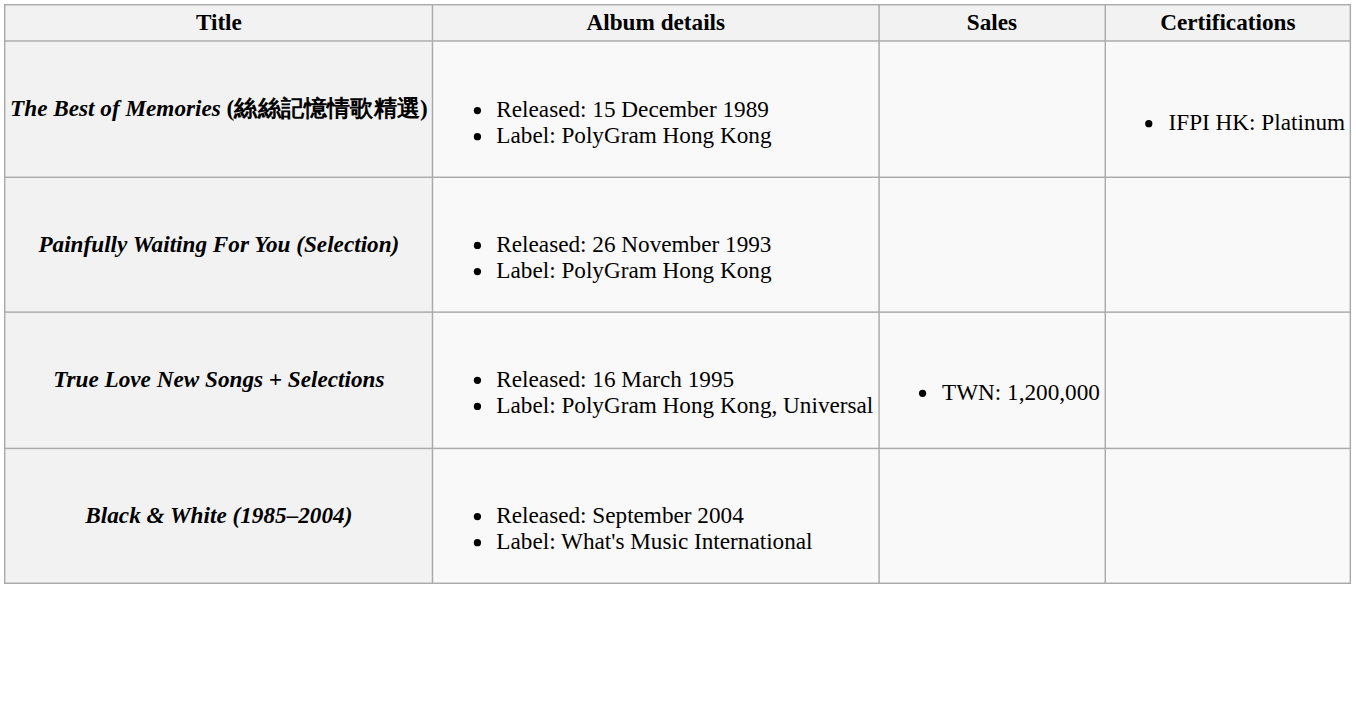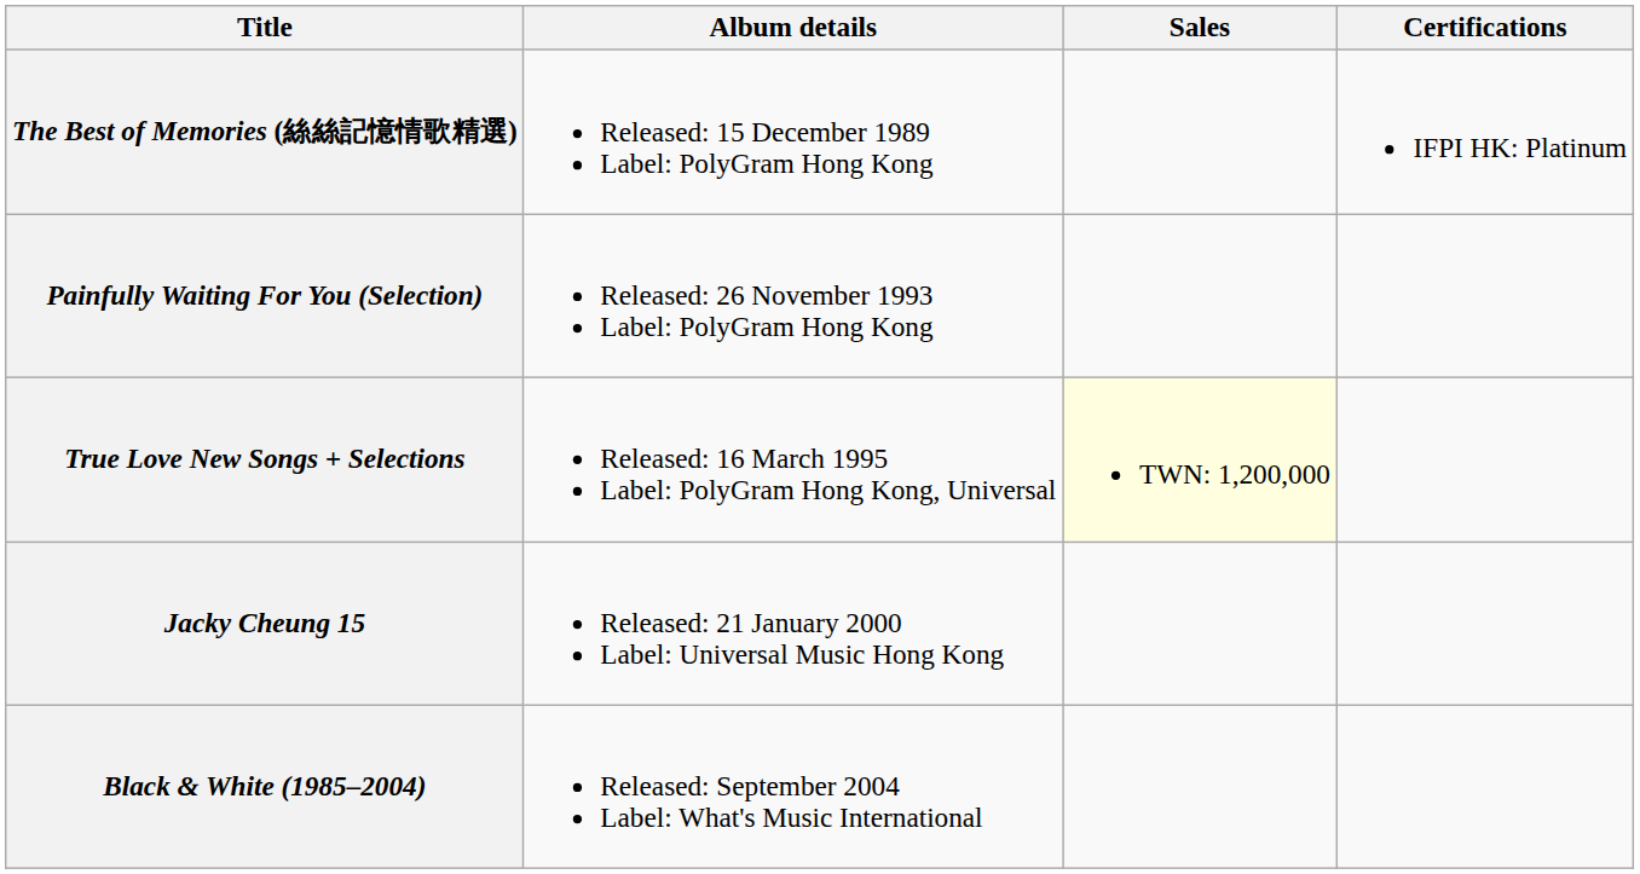True Love New Songs + Selections | Sales: no background -> lightyellow background
+ row: Jacky Cheung 15 | Released: 21 January 2000 Label: Universal Music Hong Kong
